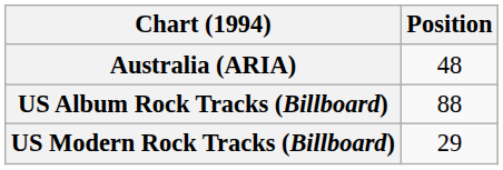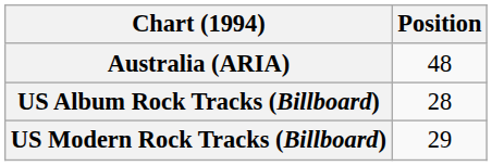US Album Rock Tracks (Billboard) | Position: 88 -> 28
